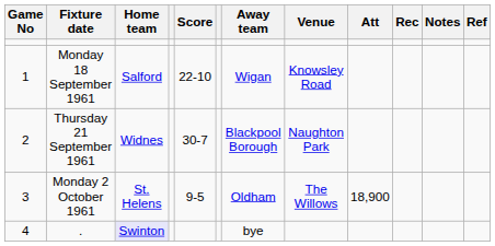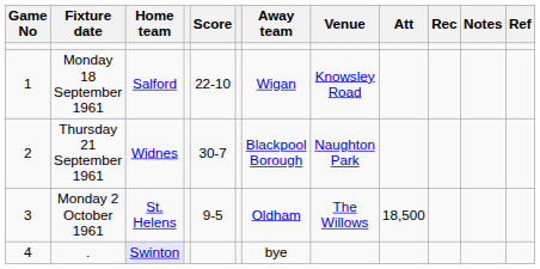Monday 2 October 1961 | Att: 18,900 -> 18,500
